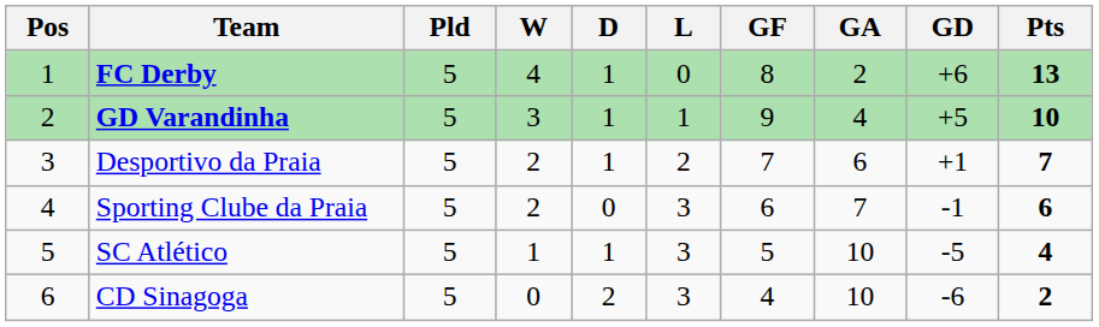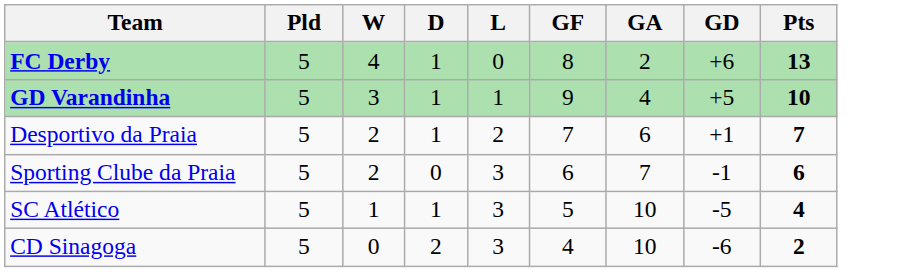- column: Pos | 1 | 2 | 3 | 4 | 5 | 6
